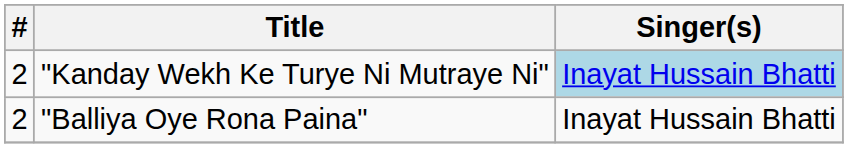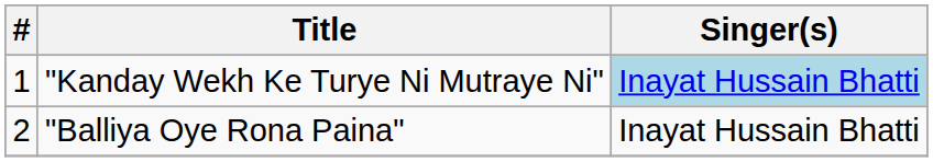"Kanday Wekh Ke Turye Ni Mutraye Ni" | #: 2 -> 1
